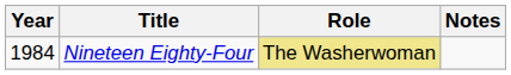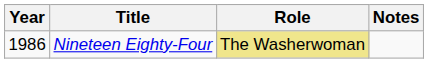Nineteen Eighty-Four | Year: 1984 -> 1986
